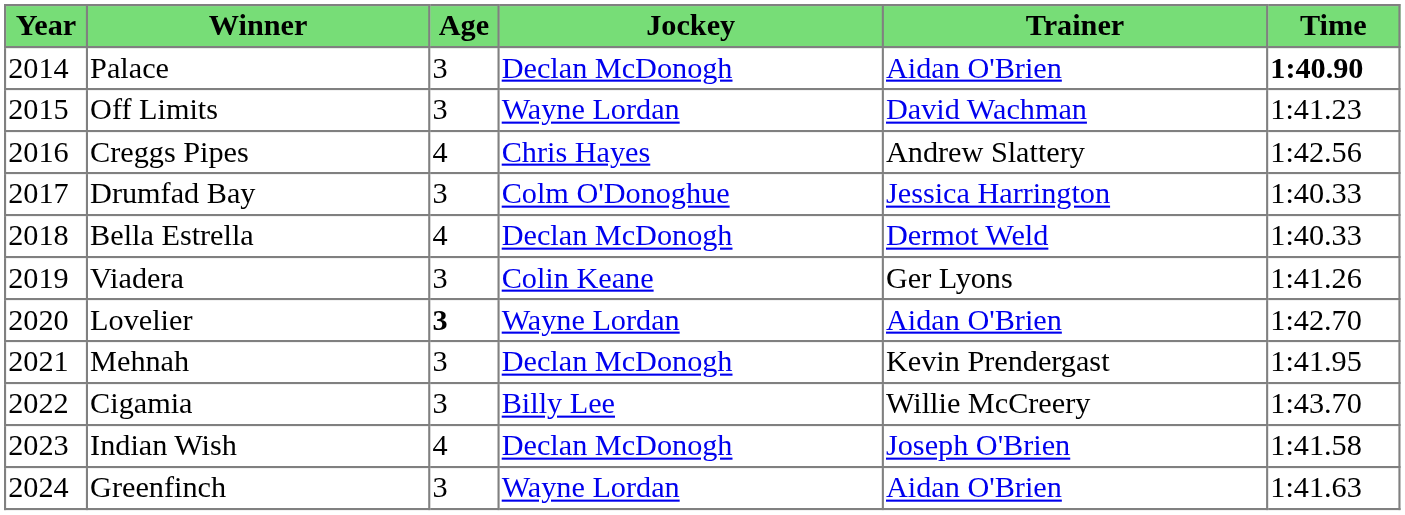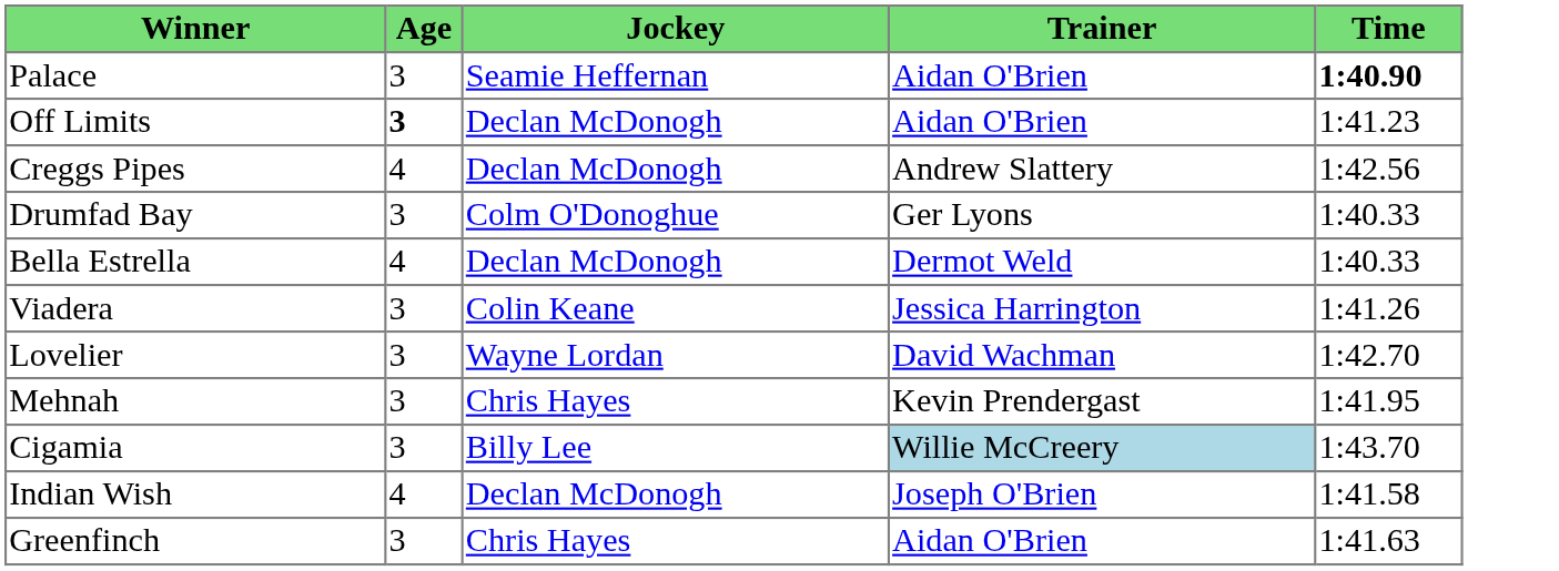- column: Year | 2014 | 2015 | 2016 | 2017 | 2018 | 2019 | 2020 | 2021 | 2022 | 2023 | 2024
Palace | Jockey: Declan McDonogh -> Seamie Heffernan
Off Limits | Age: normal -> bold
Off Limits | Jockey: Wayne Lordan -> Declan McDonogh
Off Limits | Trainer: David Wachman -> Aidan O'Brien
Creggs Pipes | Jockey: Chris Hayes -> Declan McDonogh
Drumfad Bay | Trainer: Jessica Harrington -> Ger Lyons
Viadera | Trainer: Ger Lyons -> Jessica Harrington
Lovelier | Age: bold -> normal
Lovelier | Trainer: Aidan O'Brien -> David Wachman
Mehnah | Jockey: Declan McDonogh -> Chris Hayes
Cigamia | Trainer: no background -> lightblue background
Greenfinch | Jockey: Wayne Lordan -> Chris Hayes
